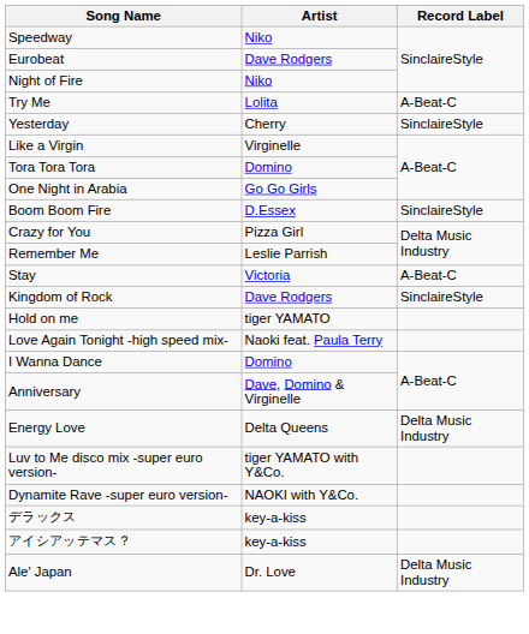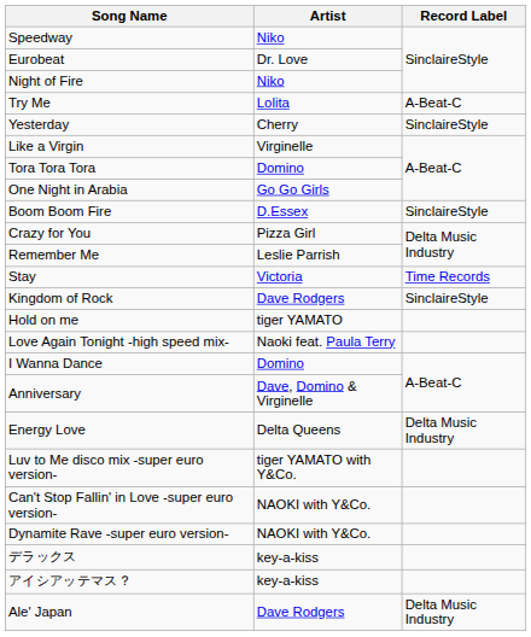Eurobeat | Artist: Dave Rodgers -> Dr. Love
Stay | Record Label: A-Beat-C -> Time Records
+ row: Can't Stop Fallin' in Love -super euro version- | NAOKI with Y&Co.
Ale' Japan | Artist: Dr. Love -> Dave Rodgers
